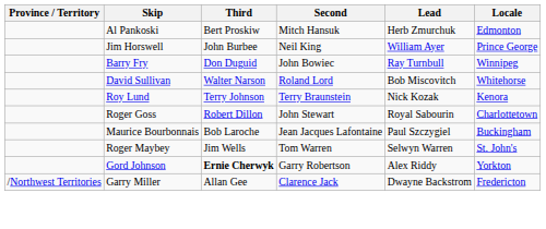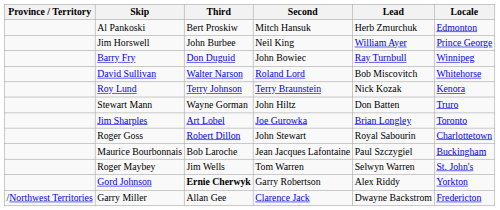+ row: Stewart Mann | Wayne Gorman | John Hiltz | Don Batten | Truro
+ row: Jim Sharples | Art Lobel | Joe Gurowka | Brian Longley | Toronto
